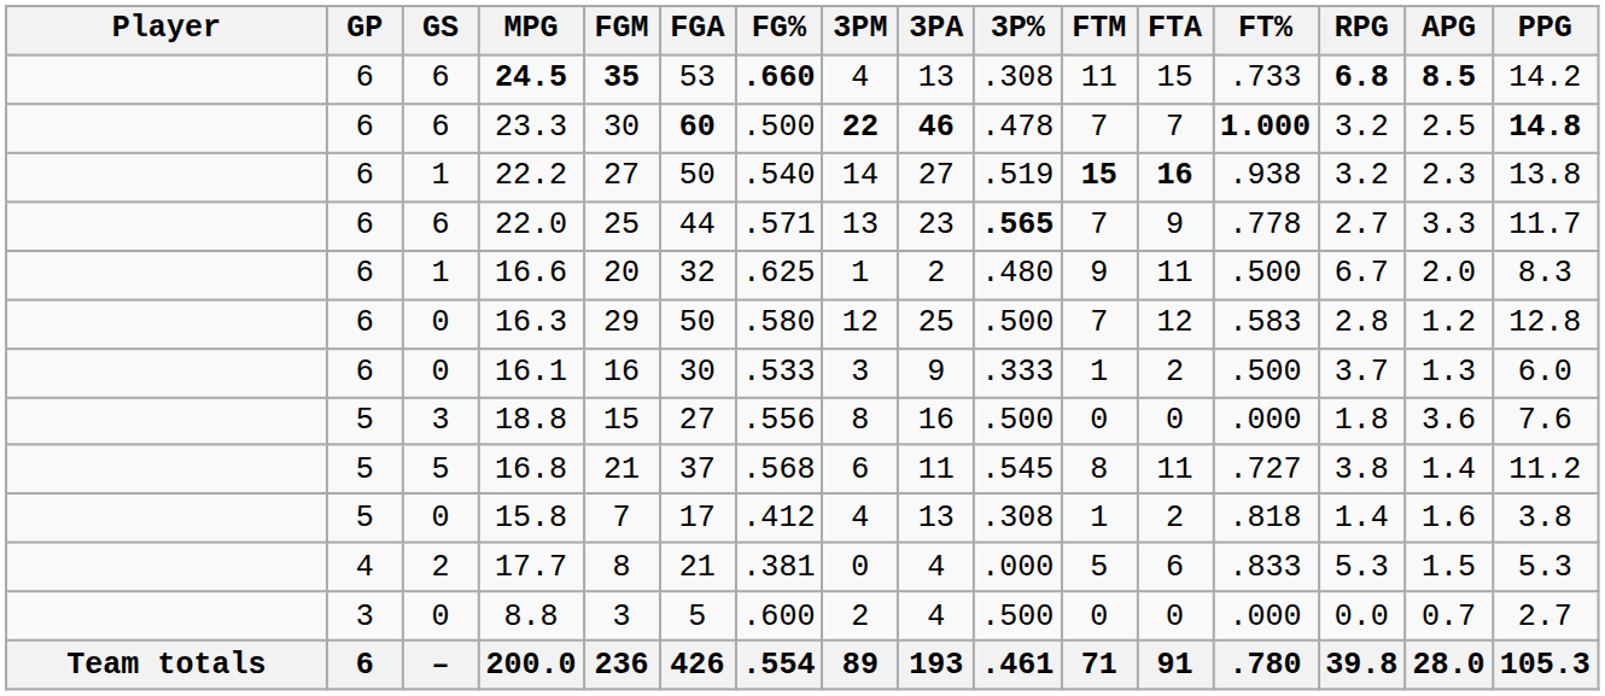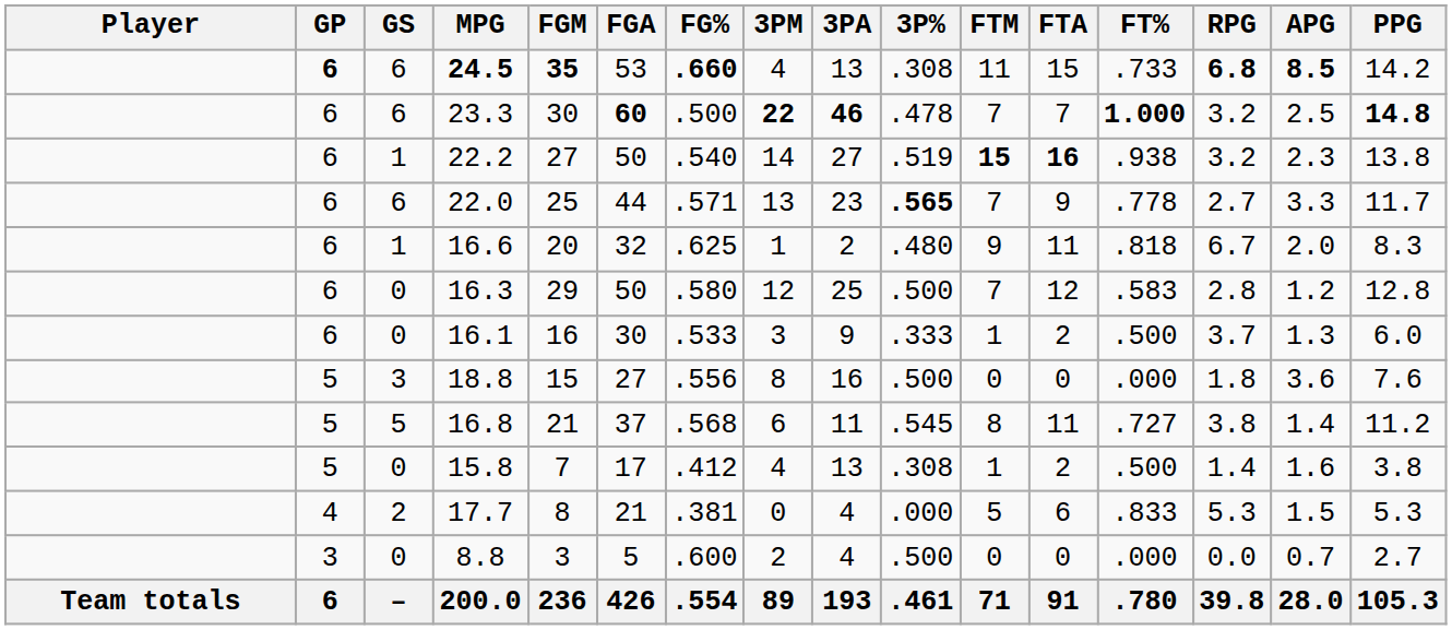24.5 | GP: normal -> bold
16.6 | FT%: .500 -> .818
15.8 | FT%: .818 -> .500
